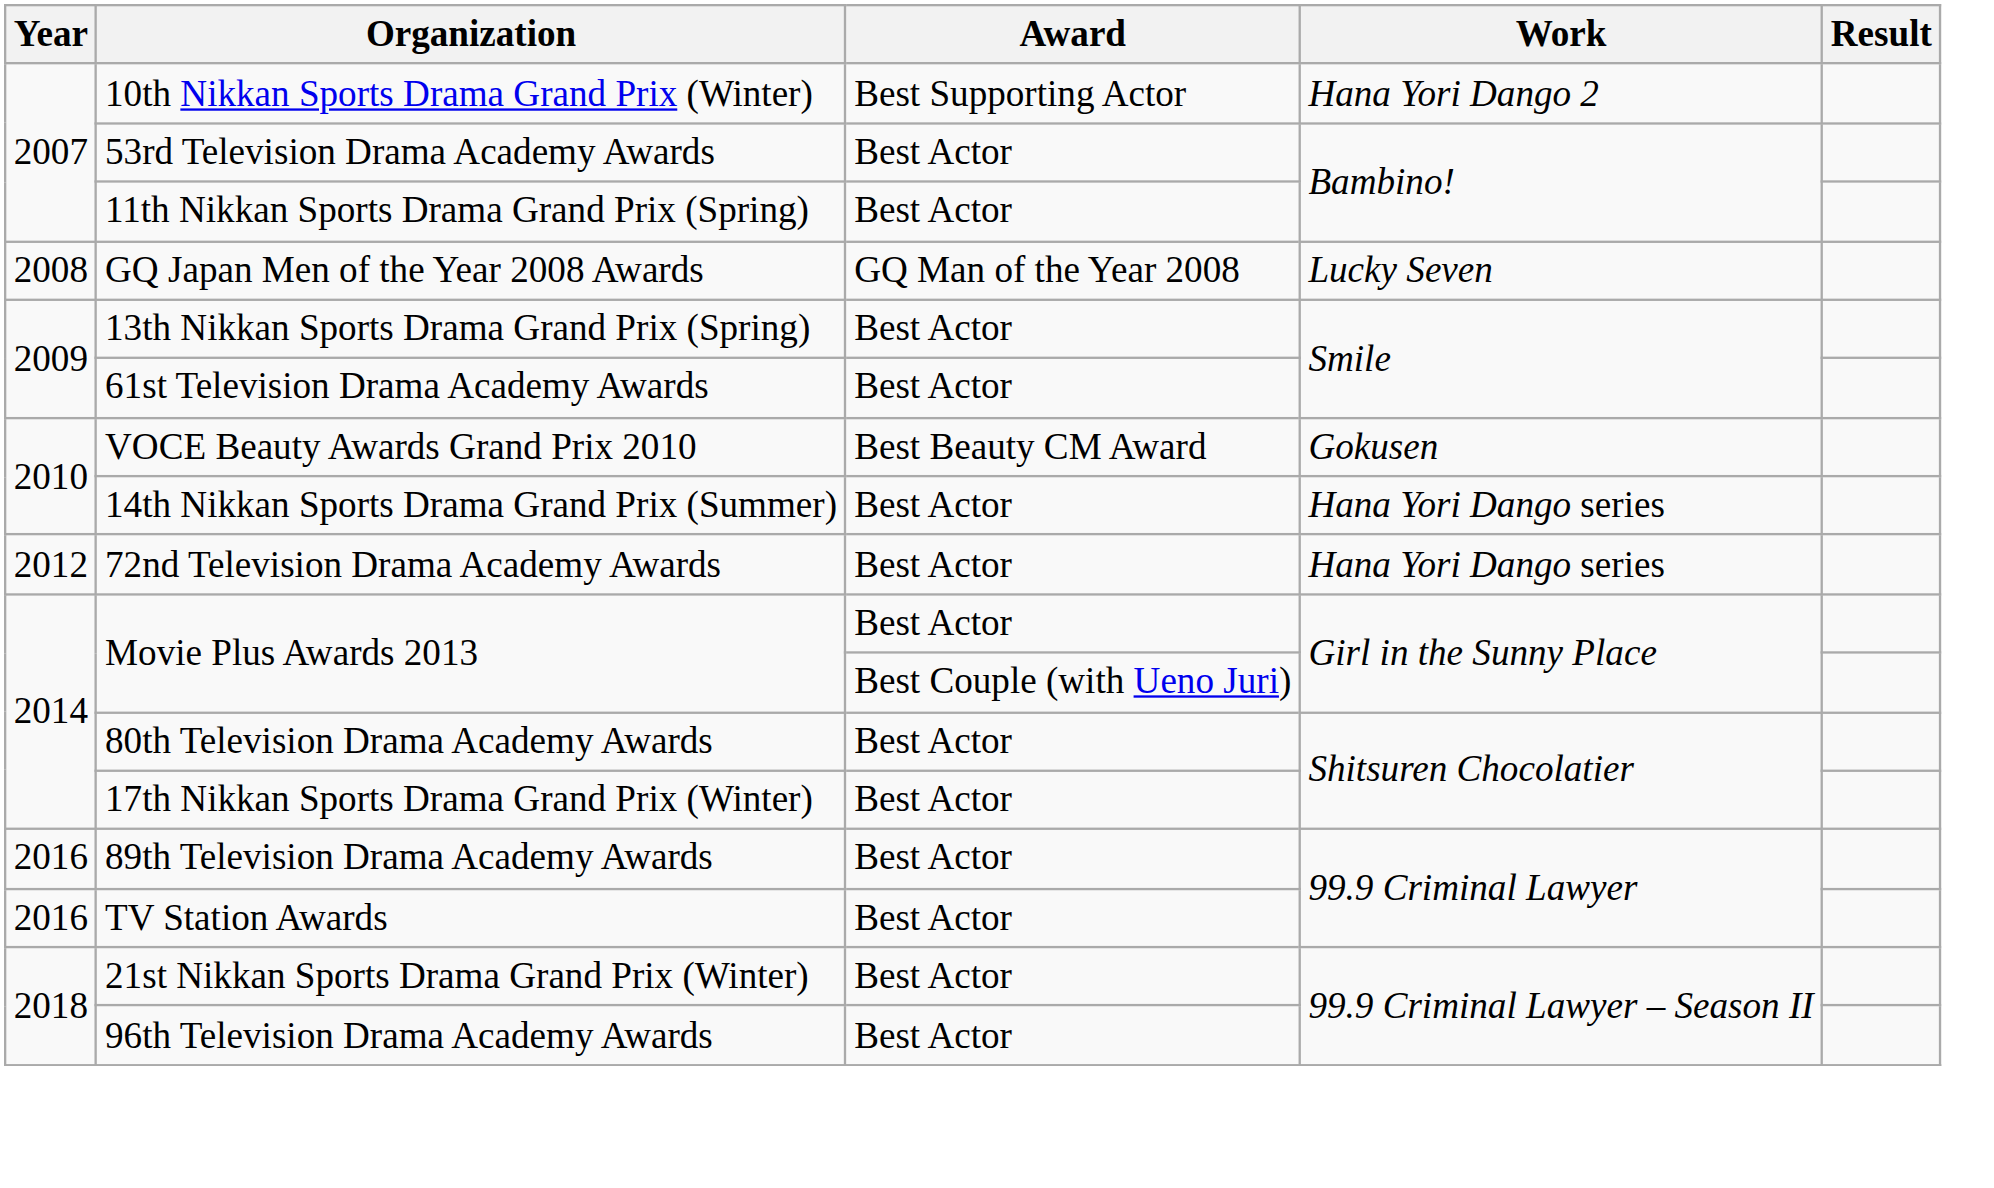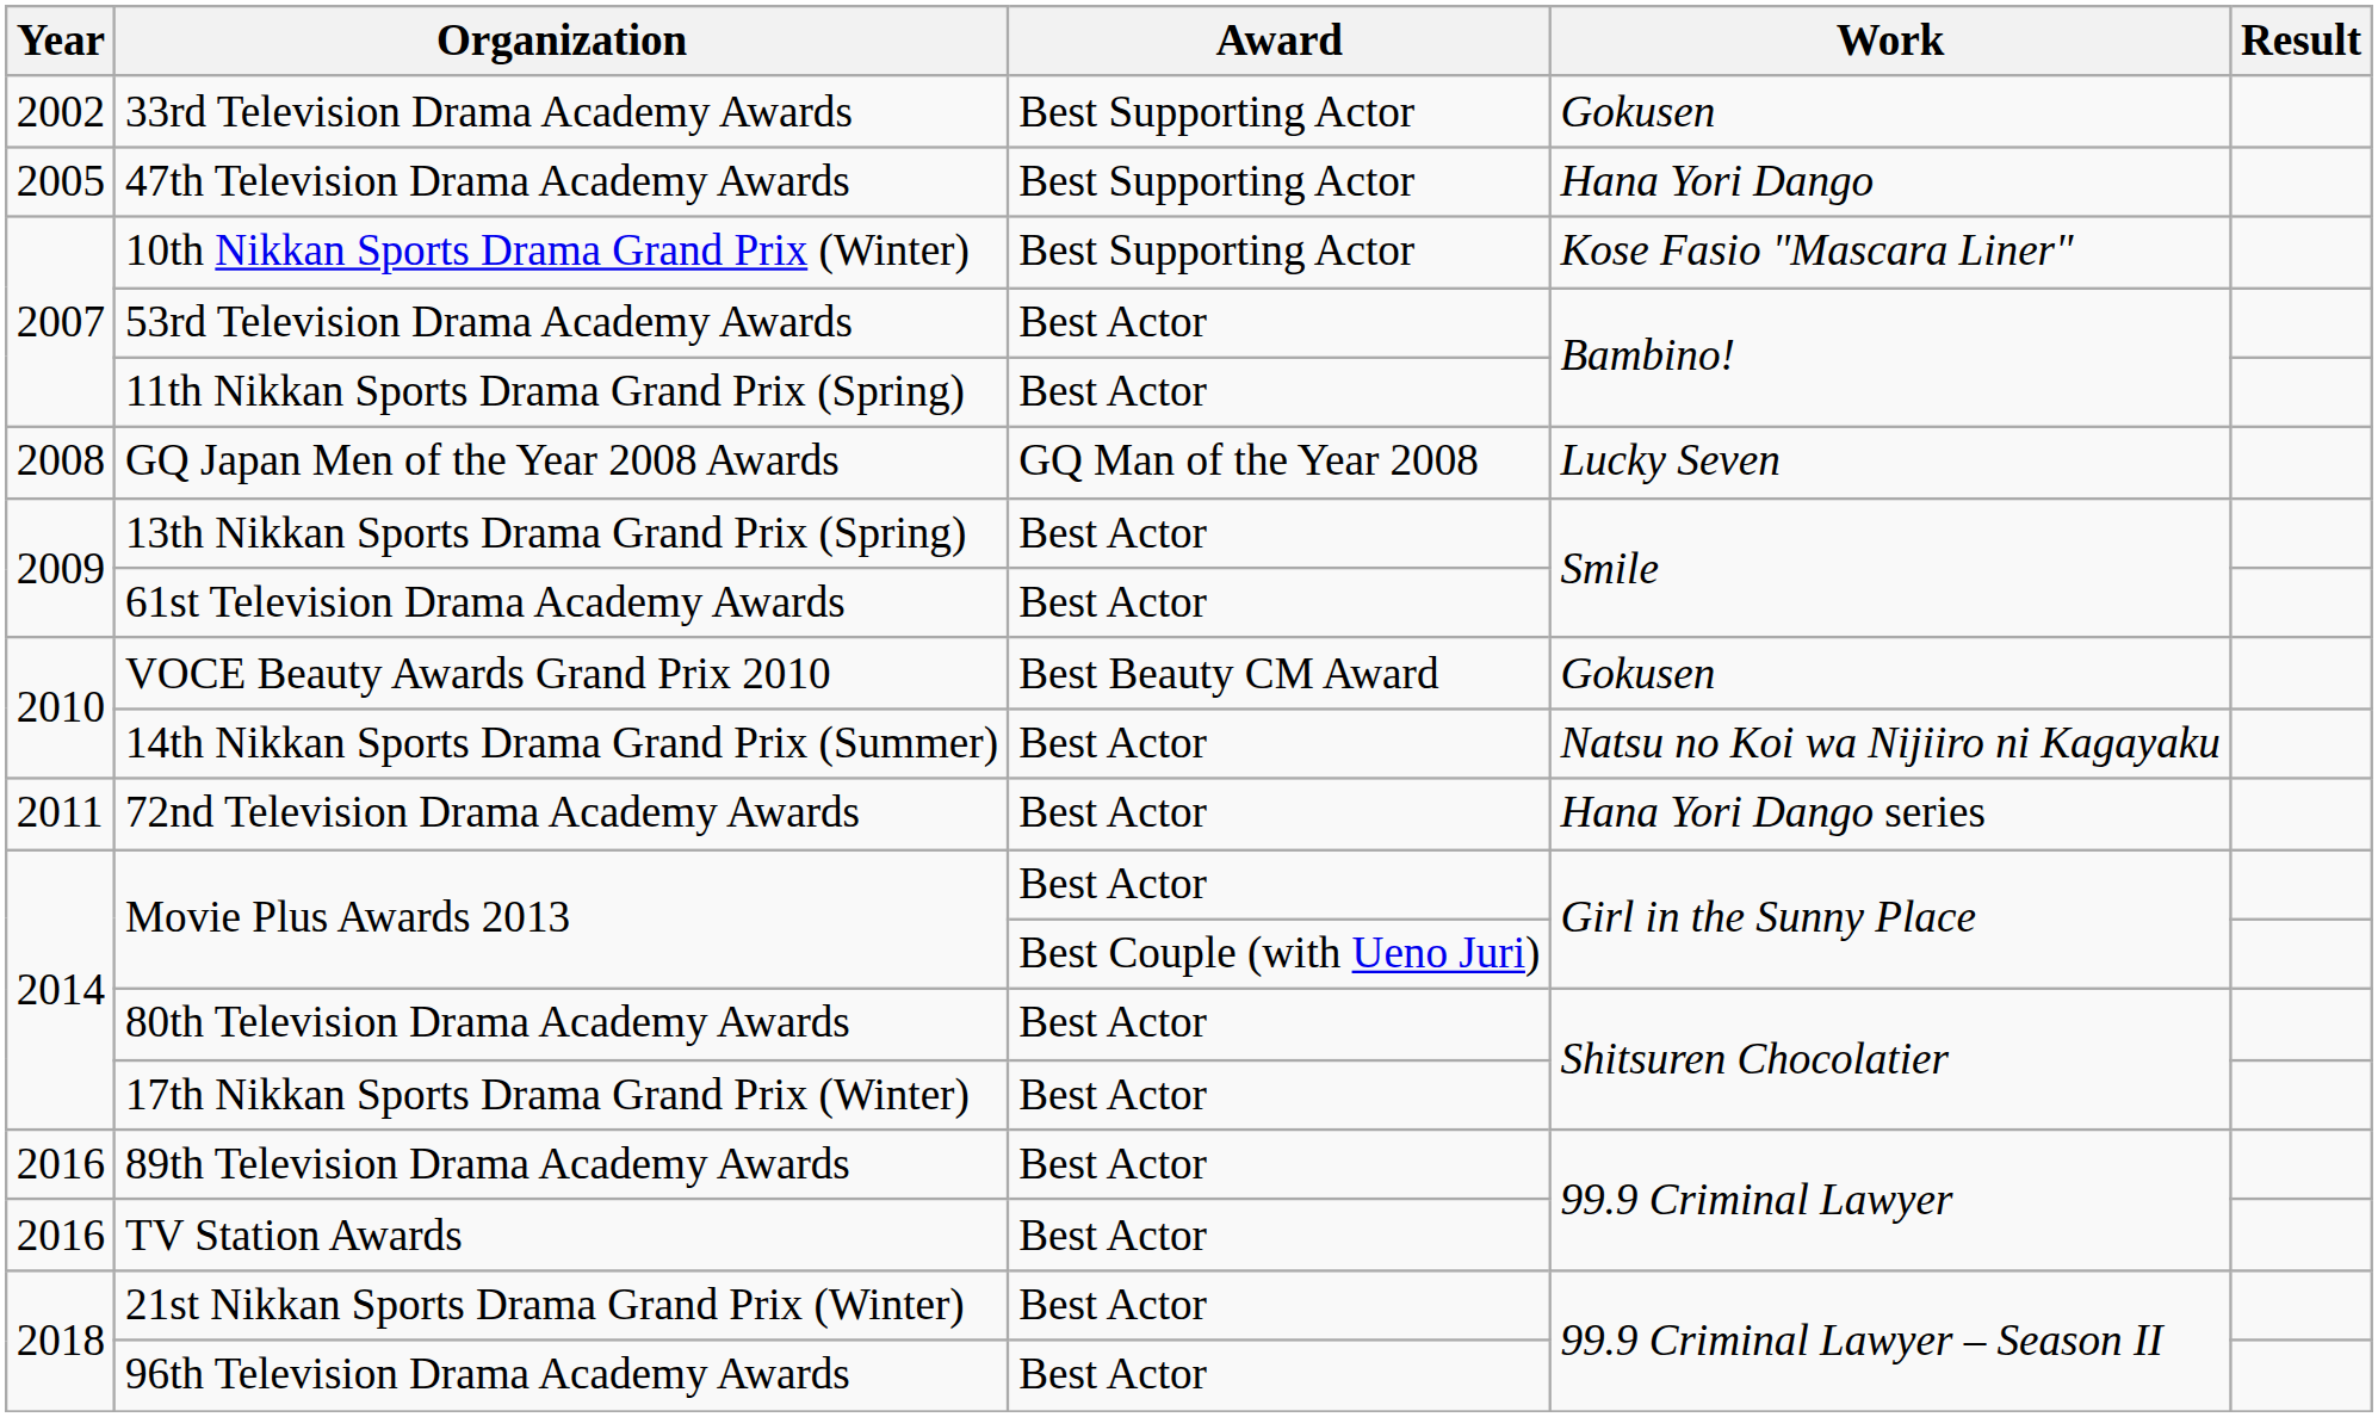+ row: 2002 | 33rd Television Drama Academy Awards | Best Supporting Actor | Gokusen
+ row: 2005 | 47th Television Drama Academy Awards | Best Supporting Actor | Hana Yori Dango
10th Nikkan Sports Drama Grand Prix (Winter) | Work: Hana Yori Dango 2 -> Kose Fasio "Mascara Liner"
14th Nikkan Sports Drama Grand Prix (Summer) | Work: Hana Yori Dango series -> Natsu no Koi wa Nijiiro ni Kagayaku
72nd Television Drama Academy Awards | Year: 2012 -> 2011
